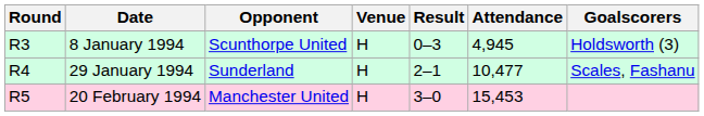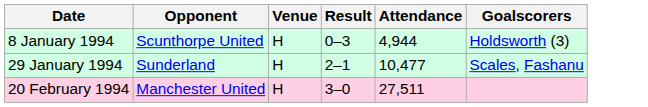- column: Round | R3 | R4 | R5
8 January 1994 | Attendance: 4,945 -> 4,944
20 February 1994 | Attendance: 15,453 -> 27,511
